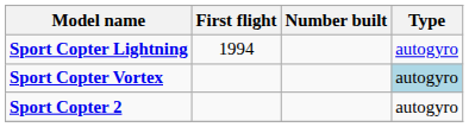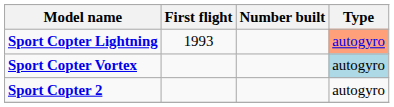Sport Copter Lightning | First flight: 1994 -> 1993
Sport Copter Lightning | Type: no background -> lightsalmon background
